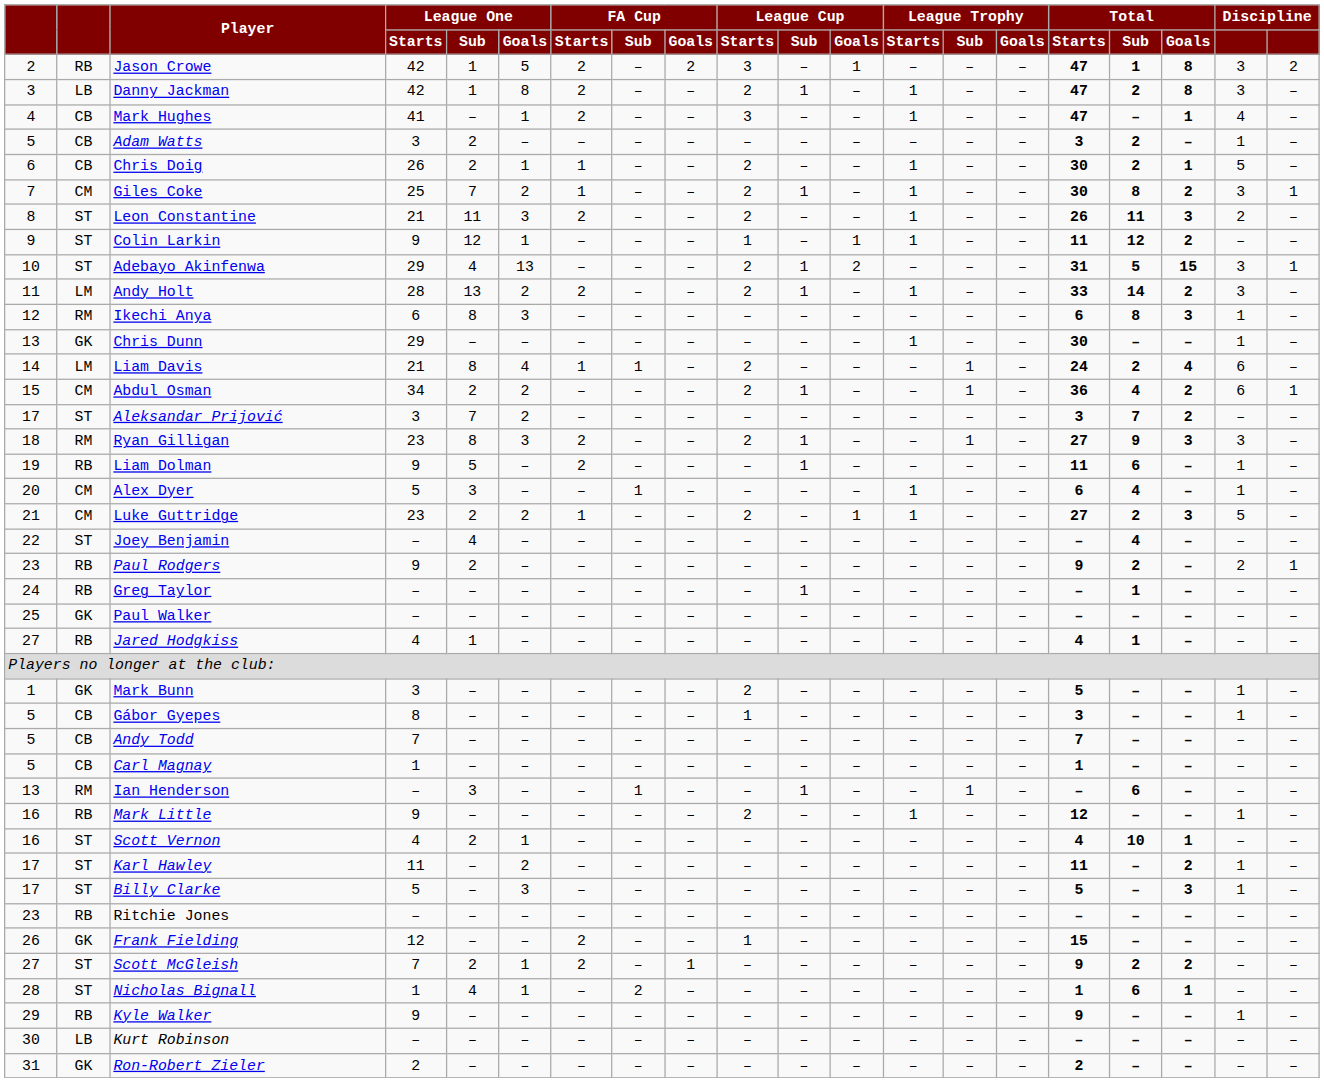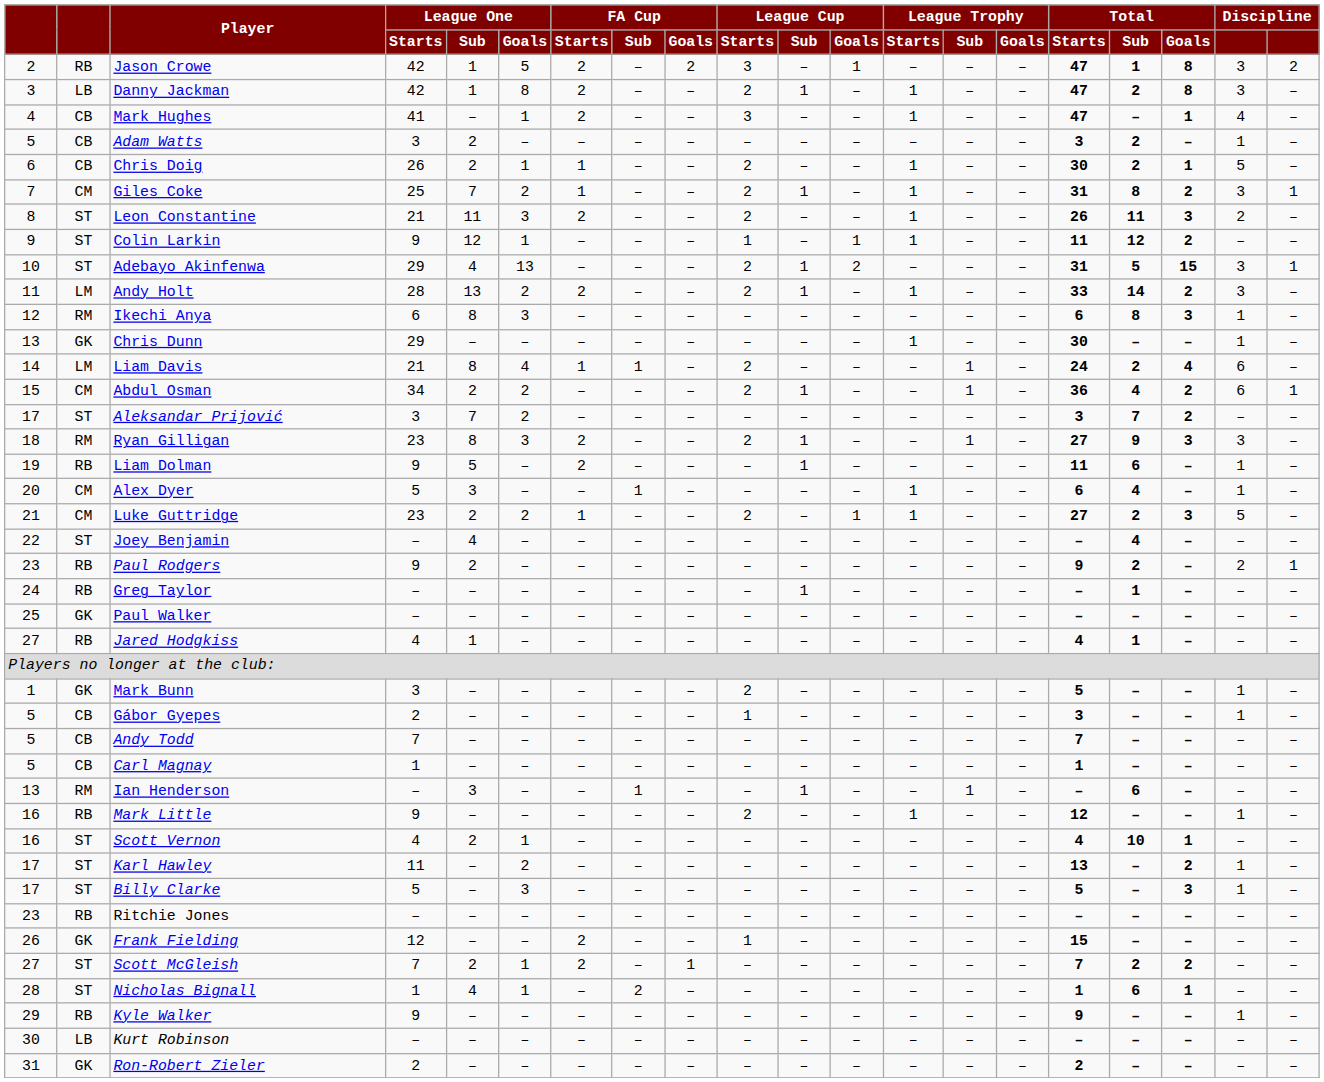Giles Coke | Total / Starts: 30 -> 31
Gábor Gyepes | League One / Starts: 8 -> 2
Karl Hawley | Total / Starts: 11 -> 13
Scott McGleish | Total / Starts: 9 -> 7
